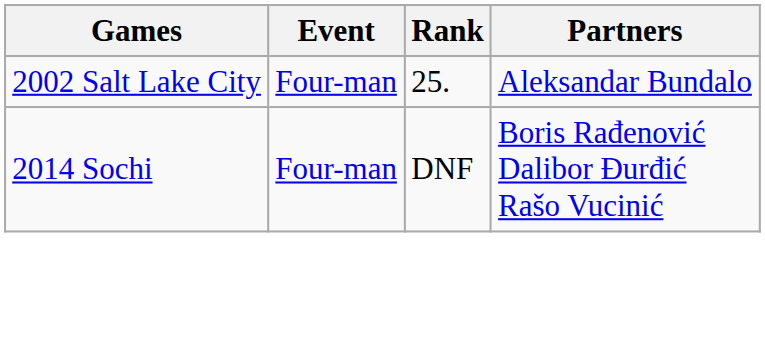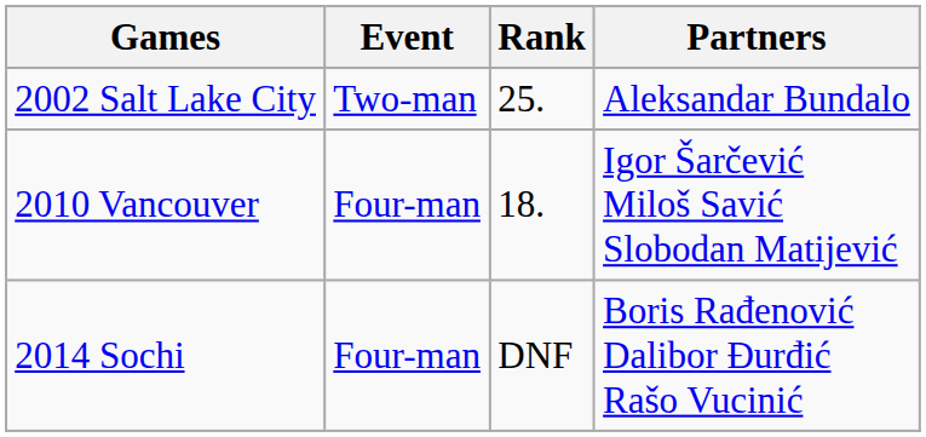2002 Salt Lake City | Event: Four-man -> Two-man
+ row: 2010 Vancouver | Four-man | 18. | Igor Šarčević Miloš Savić Slobodan Matijević
